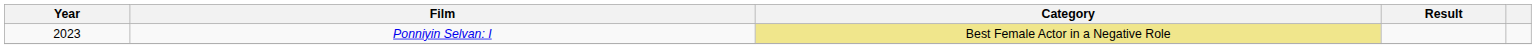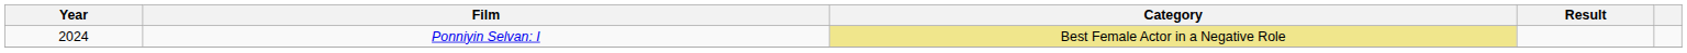Ponniyin Selvan: I | Year: 2023 -> 2024
